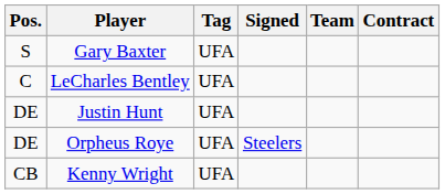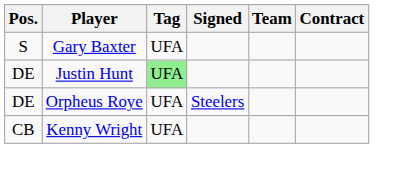- row: C | LeCharles Bentley | UFA
Justin Hunt | Tag: no background -> lightgreen background
